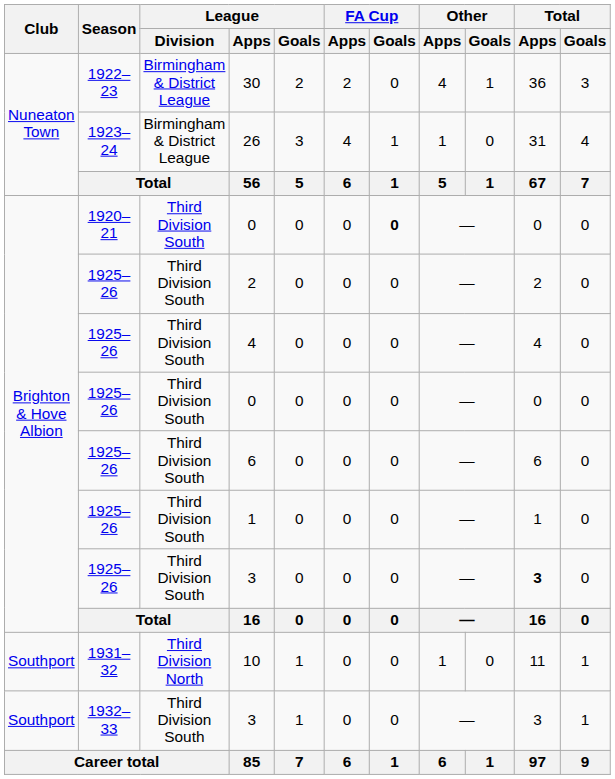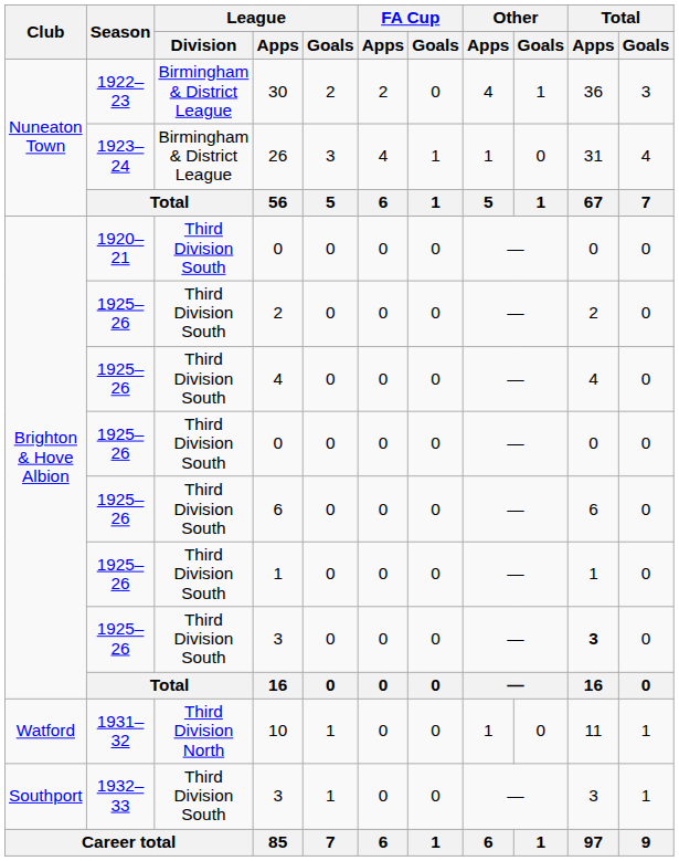1920–21 / 0 | FA Cup / Goals: bold -> normal
10 | Club: Southport -> Watford
